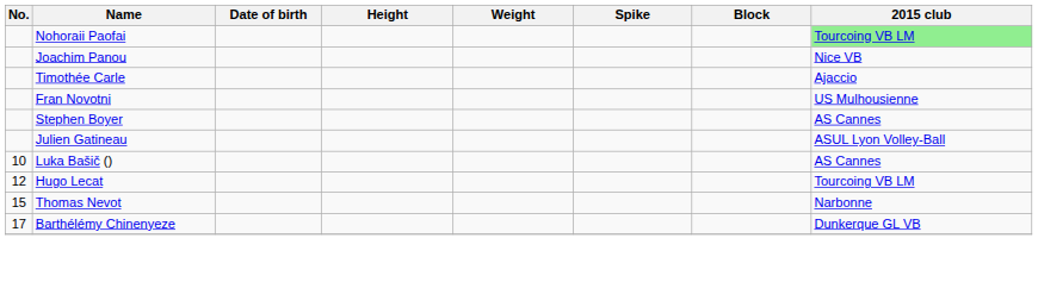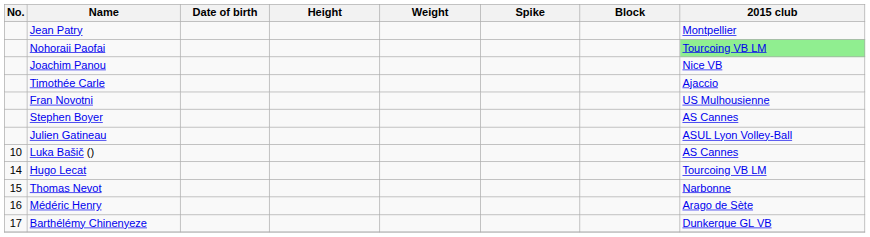+ row: Jean Patry | Montpellier
Hugo Lecat | No.: 12 -> 14
+ row: 16 | Médéric Henry | Arago de Sète
